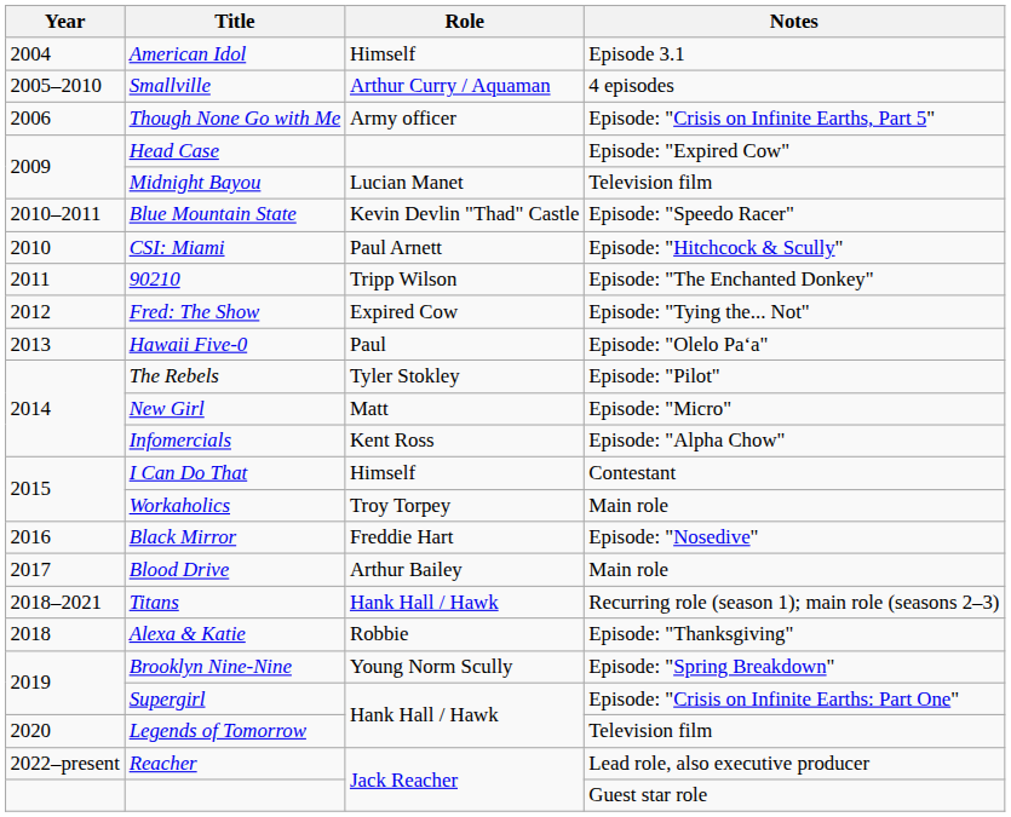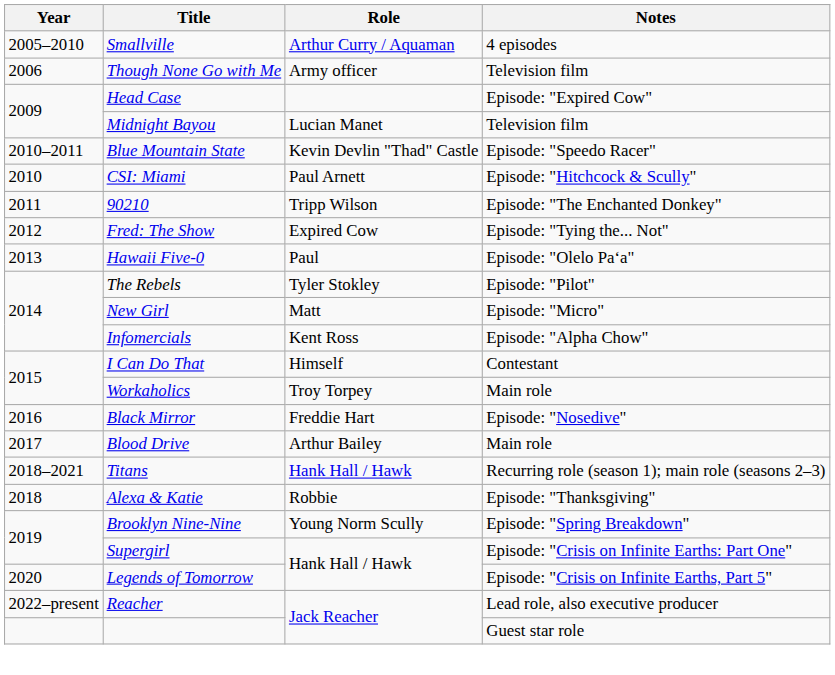- row: 2004 | American Idol | Himself | Episode 3.1
Though None Go with Me | Notes: Episode: "Crisis on Infinite Earths, Part 5" -> Television film
Legends of Tomorrow | Notes: Television film -> Episode: "Crisis on Infinite Earths, Part 5"
